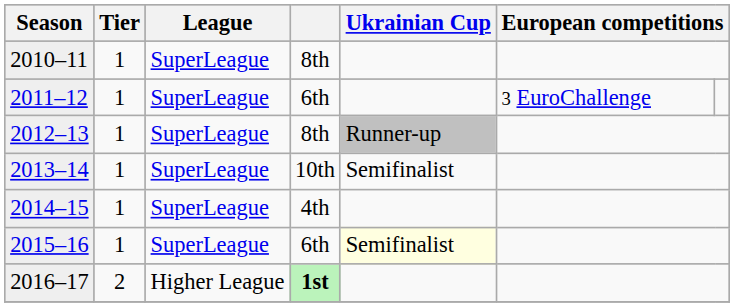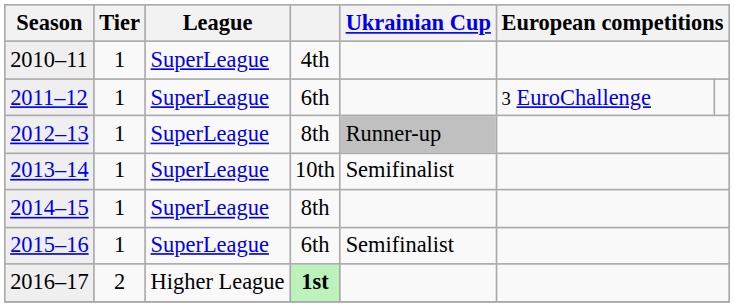2010–11 | column 4: 8th -> 4th
2014–15 | column 4: 4th -> 8th
2015–16 | Ukrainian Cup: lightyellow background -> no background
